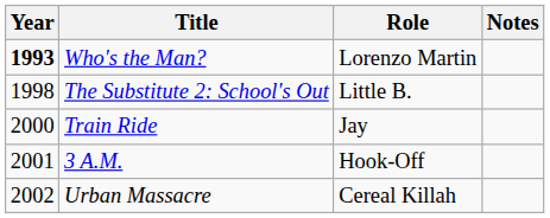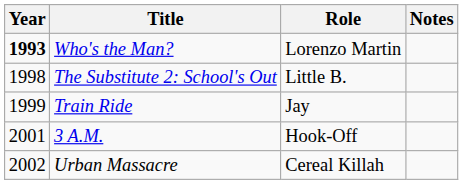Train Ride | Year: 2000 -> 1999
